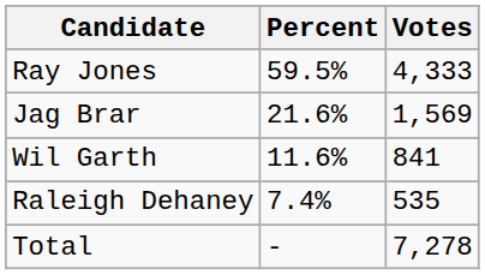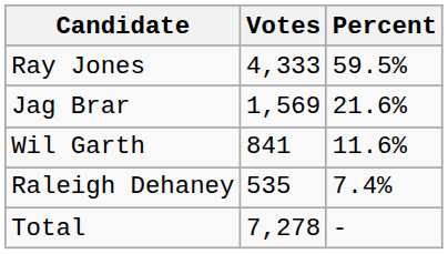columns swapped: Votes <-> Percent
